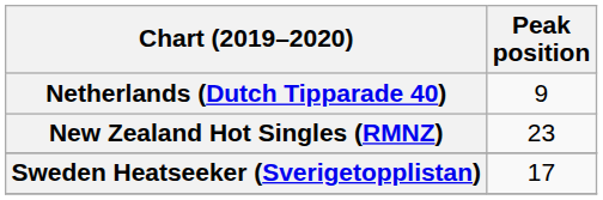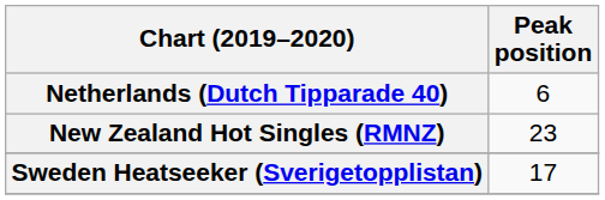Netherlands (Dutch Tipparade 40) | Peak position: 9 -> 6
